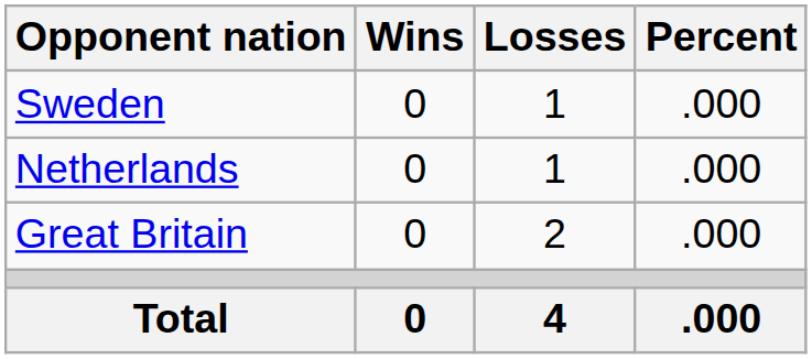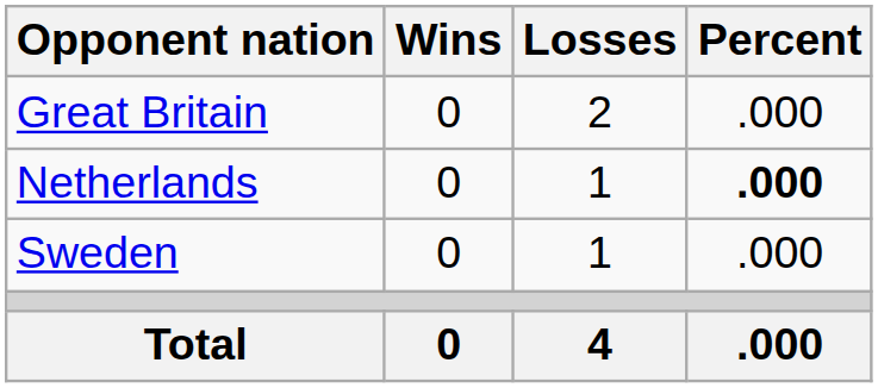rows swapped: Great Britain <-> Sweden
Netherlands | Percent: normal -> bold
